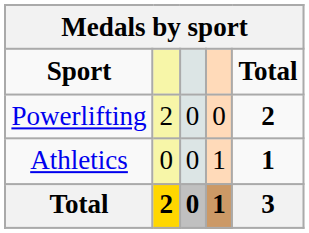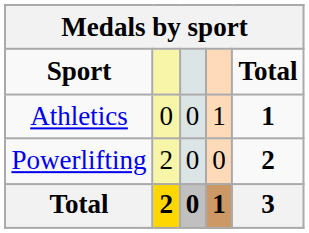rows swapped: Powerlifting <-> Athletics
